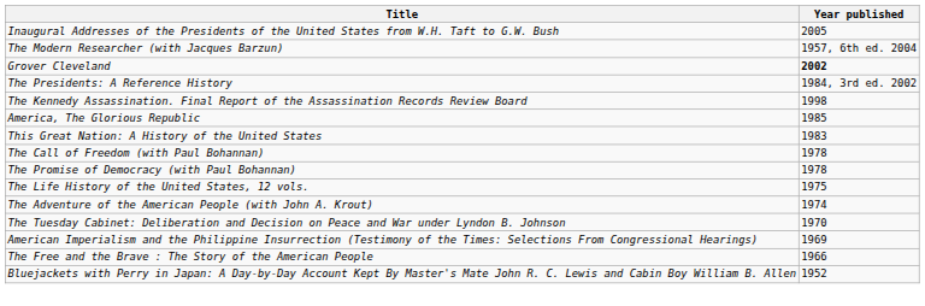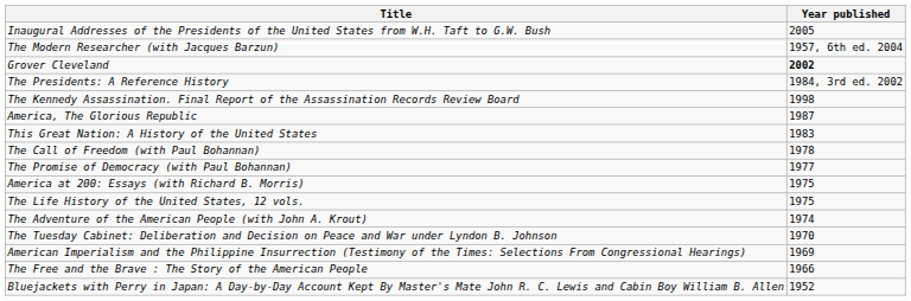America, The Glorious Republic | Year published: 1985 -> 1987
The Promise of Democracy (with Paul Bohannan) | Year published: 1978 -> 1977
+ row: America at 200: Essays (with Richard B. Morris) | 1975
